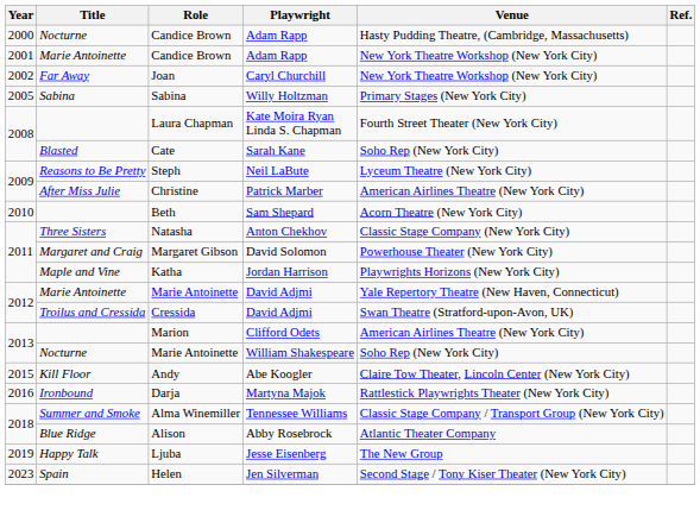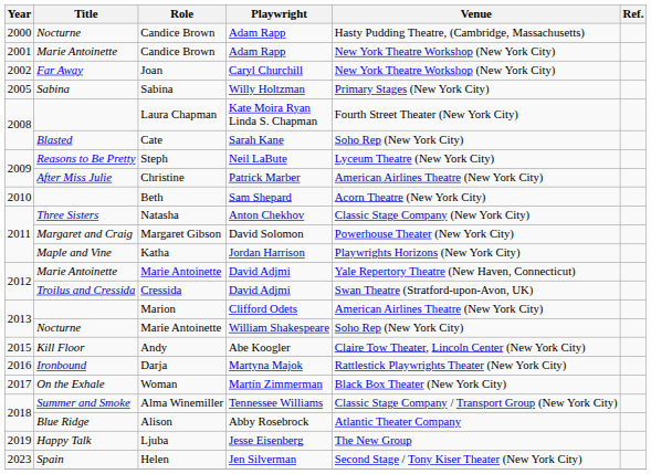+ row: 2017 | On the Exhale | Woman | Martín Zimmerman | Black Box Theater (New York City)
